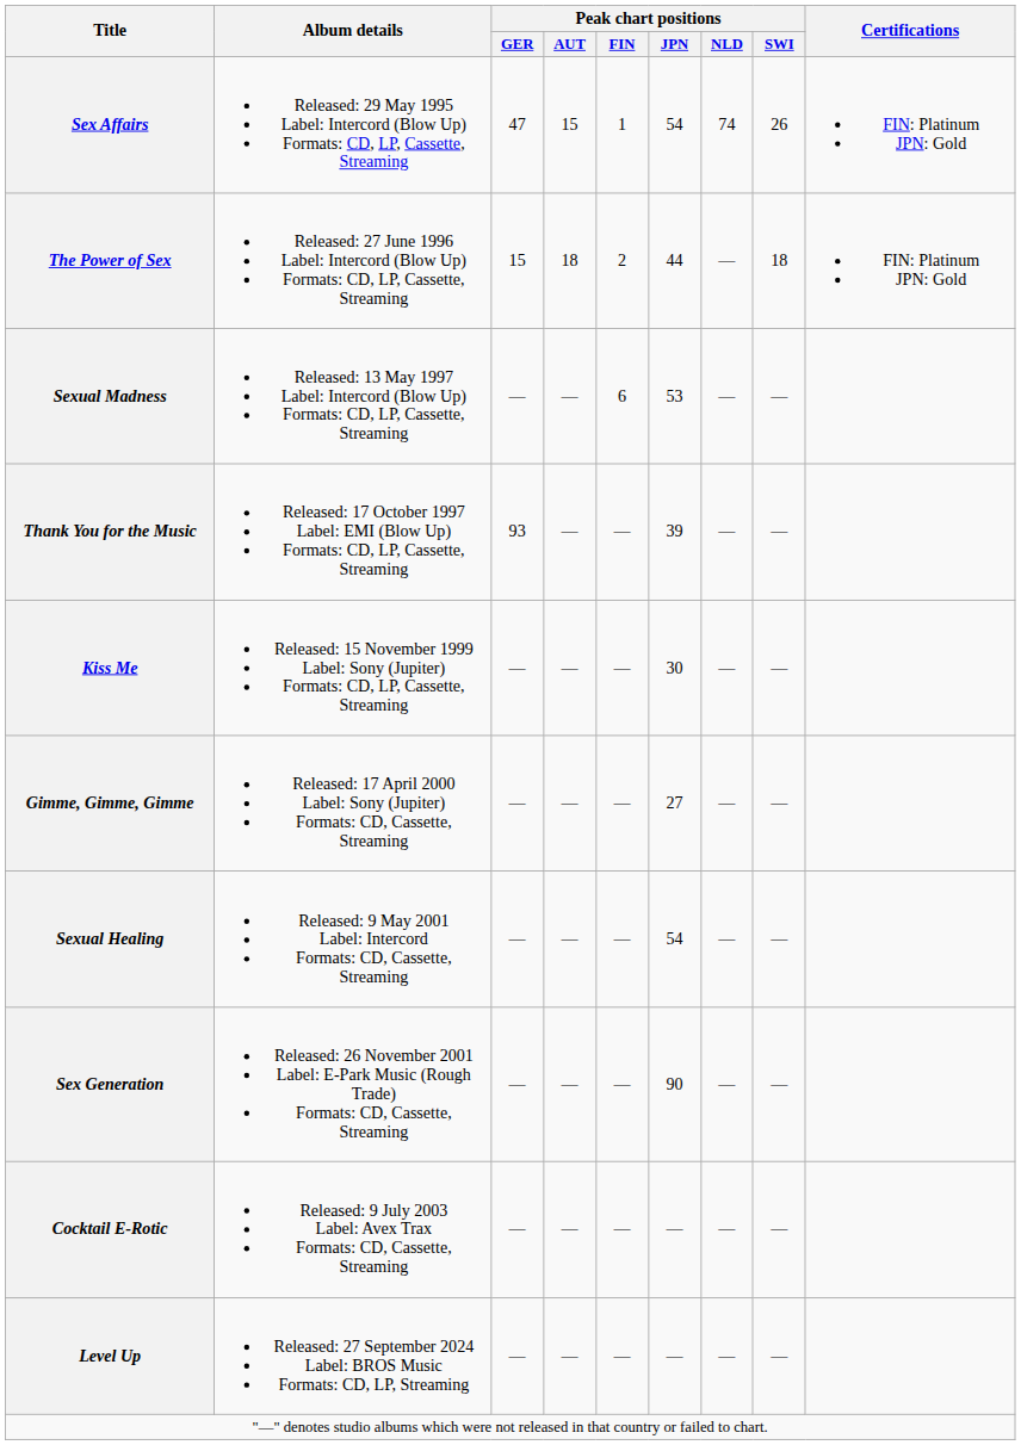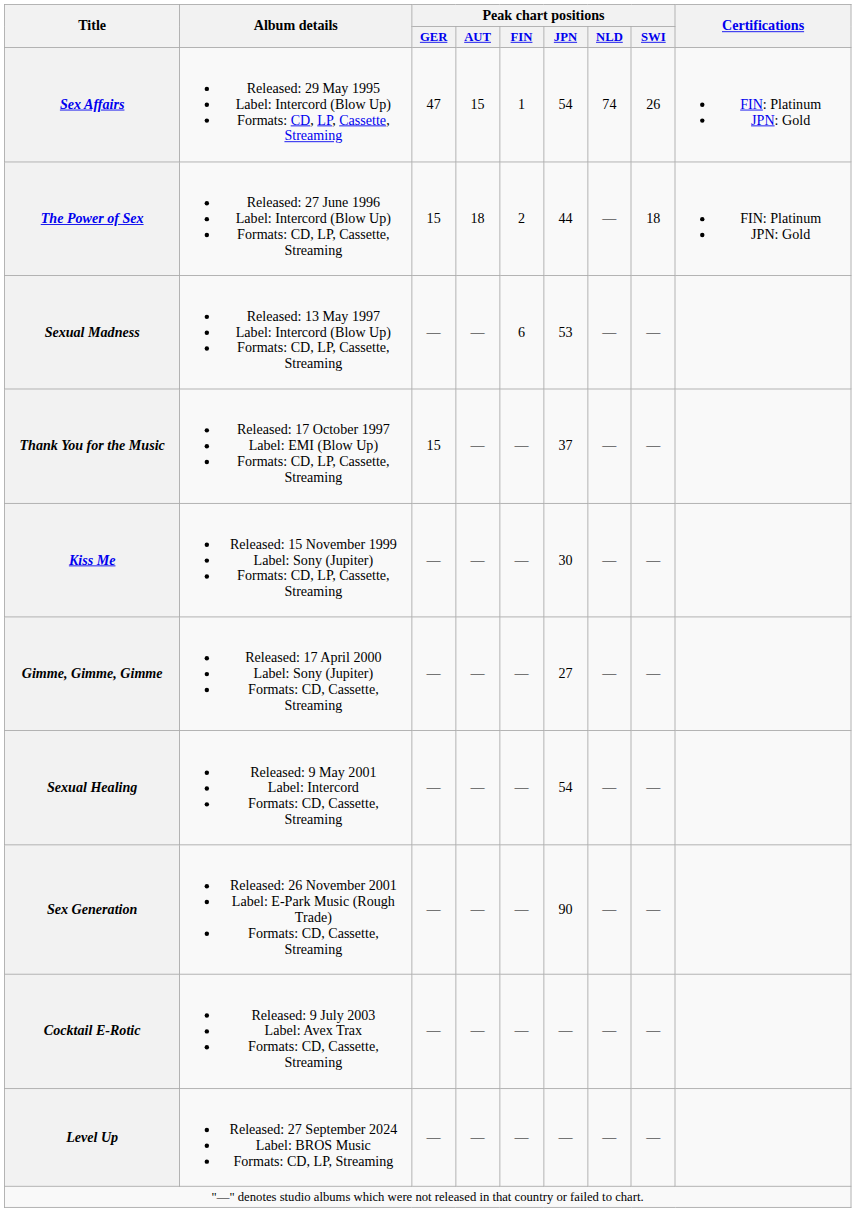Thank You for the Music | Peak chart positions / GER: 93 -> 15
Thank You for the Music | Peak chart positions / JPN: 39 -> 37
